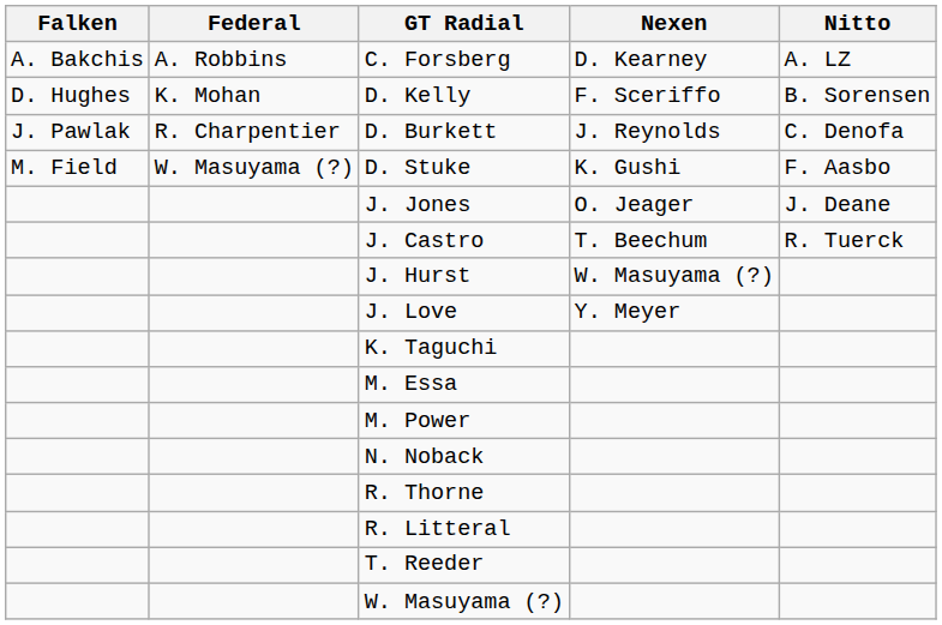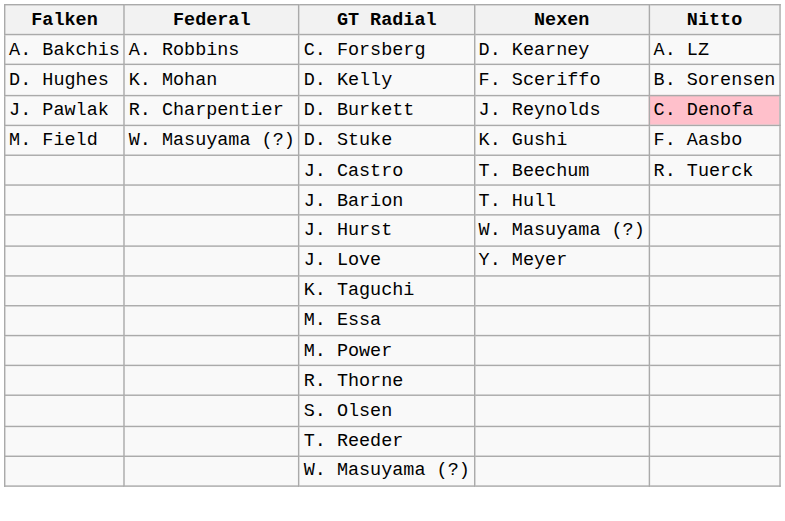D. Burkett | Nitto: no background -> pink background
- row: J. Jones | O. Jeager | J. Deane
+ row: J. Barion | T. Hull
- row: N. Noback
- row: R. Litteral
+ row: S. Olsen
